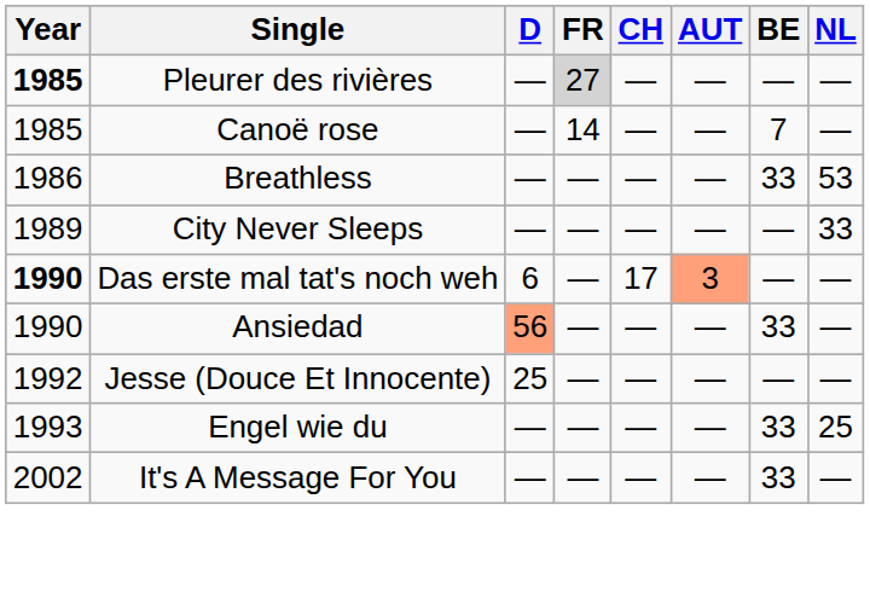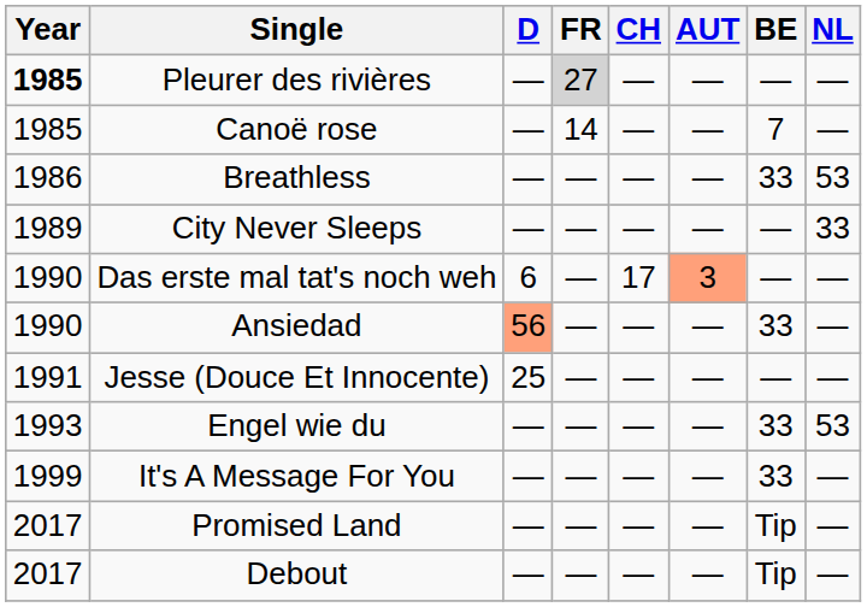Das erste mal tat's noch weh | Year: bold -> normal
Jesse (Douce Et Innocente) | Year: 1992 -> 1991
Engel wie du | NL: 25 -> 53
It's A Message For You | Year: 2002 -> 1999
+ row: 2017 | Promised Land | — | — | — | — | Tip | —
+ row: 2017 | Debout | — | — | — | — | Tip | —
